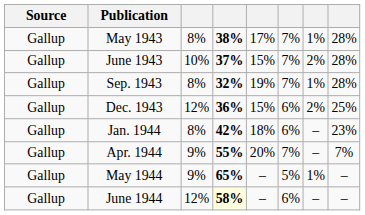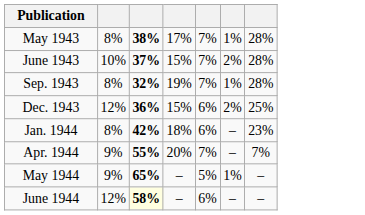- column: Source | Gallup | Gallup | Gallup | Gallup | Gallup | Gallup | Gallup | Gallup
